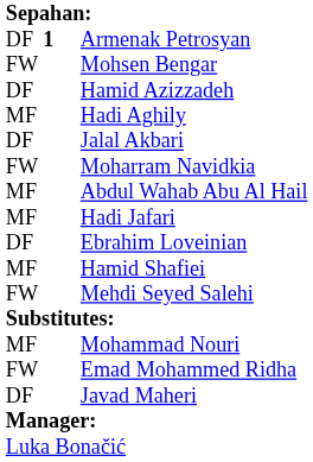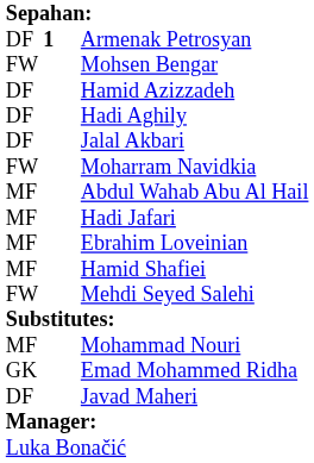Hadi Aghily | column 1: MF -> DF
Ebrahim Loveinian | column 1: DF -> MF
Emad Mohammed Ridha | column 1: FW -> GK
